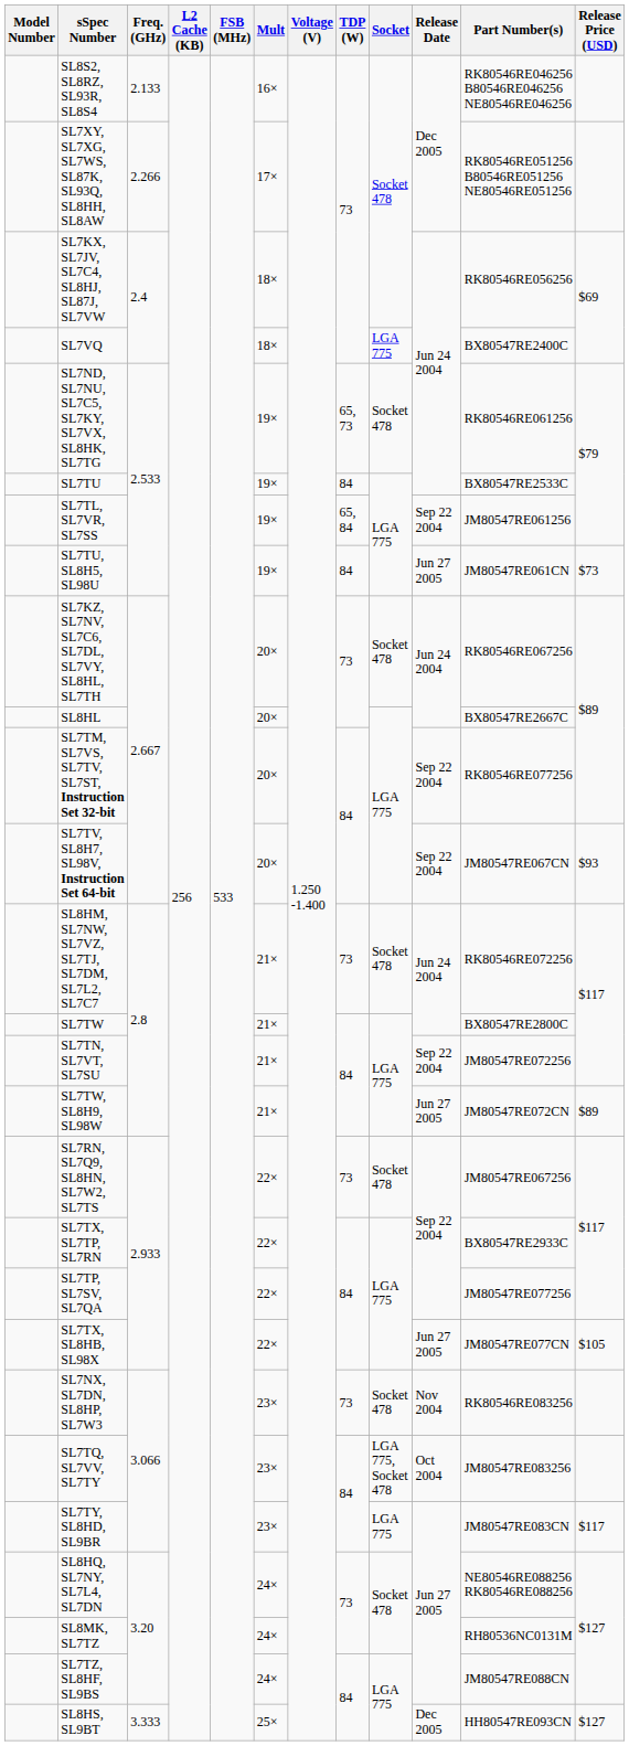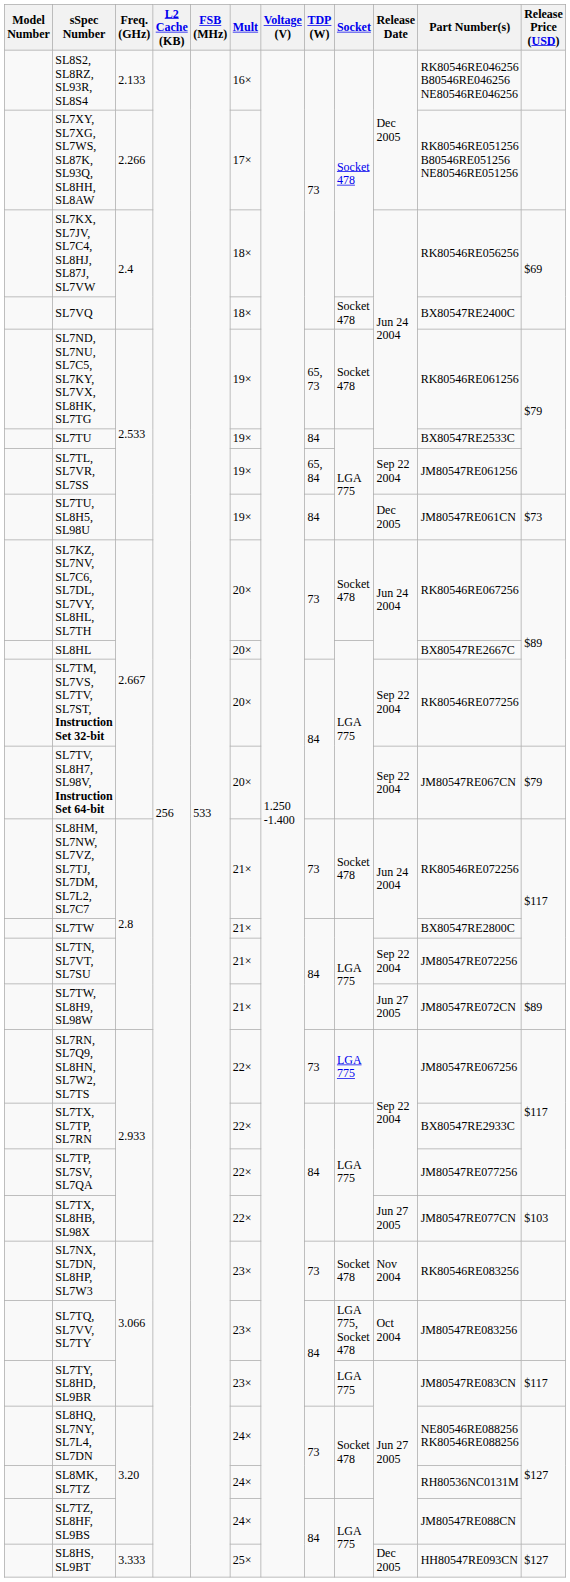SL7VQ | Socket: LGA 775 -> Socket 478
SL7TU, SL8H5, SL98U | Release Date: Jun 27 2005 -> Dec 2005
SL7TV, SL8H7, SL98V, Instruction Set 64-bit | Release Price (USD): $93 -> $79
SL7RN, SL7Q9, SL8HN, SL7W2, SL7TS | Socket: Socket 478 -> LGA 775
SL7TX, SL8HB, SL98X | Release Price (USD): $105 -> $103
